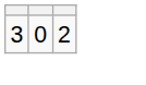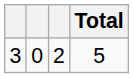+ column: Total | 5
